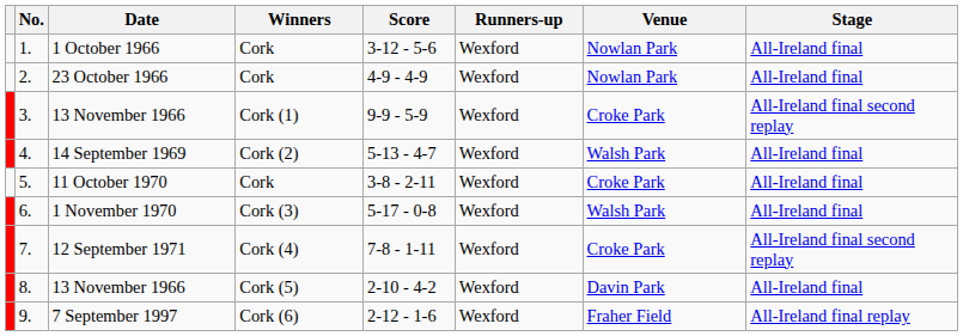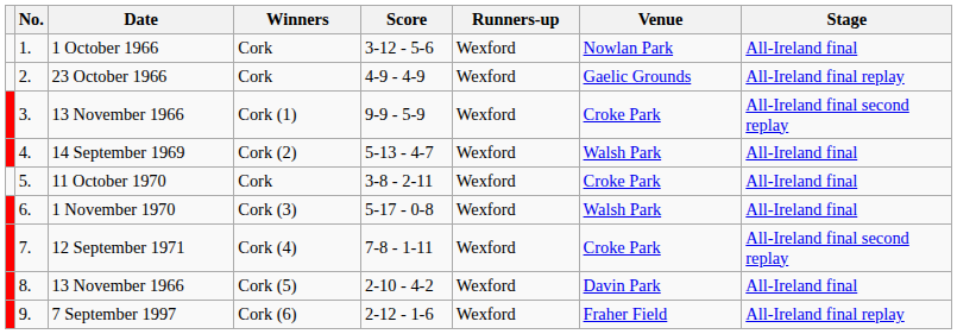2. | Venue: Nowlan Park -> Gaelic Grounds
2. | Stage: All-Ireland final -> All-Ireland final replay
